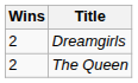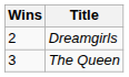The Queen | Wins: 2 -> 3
